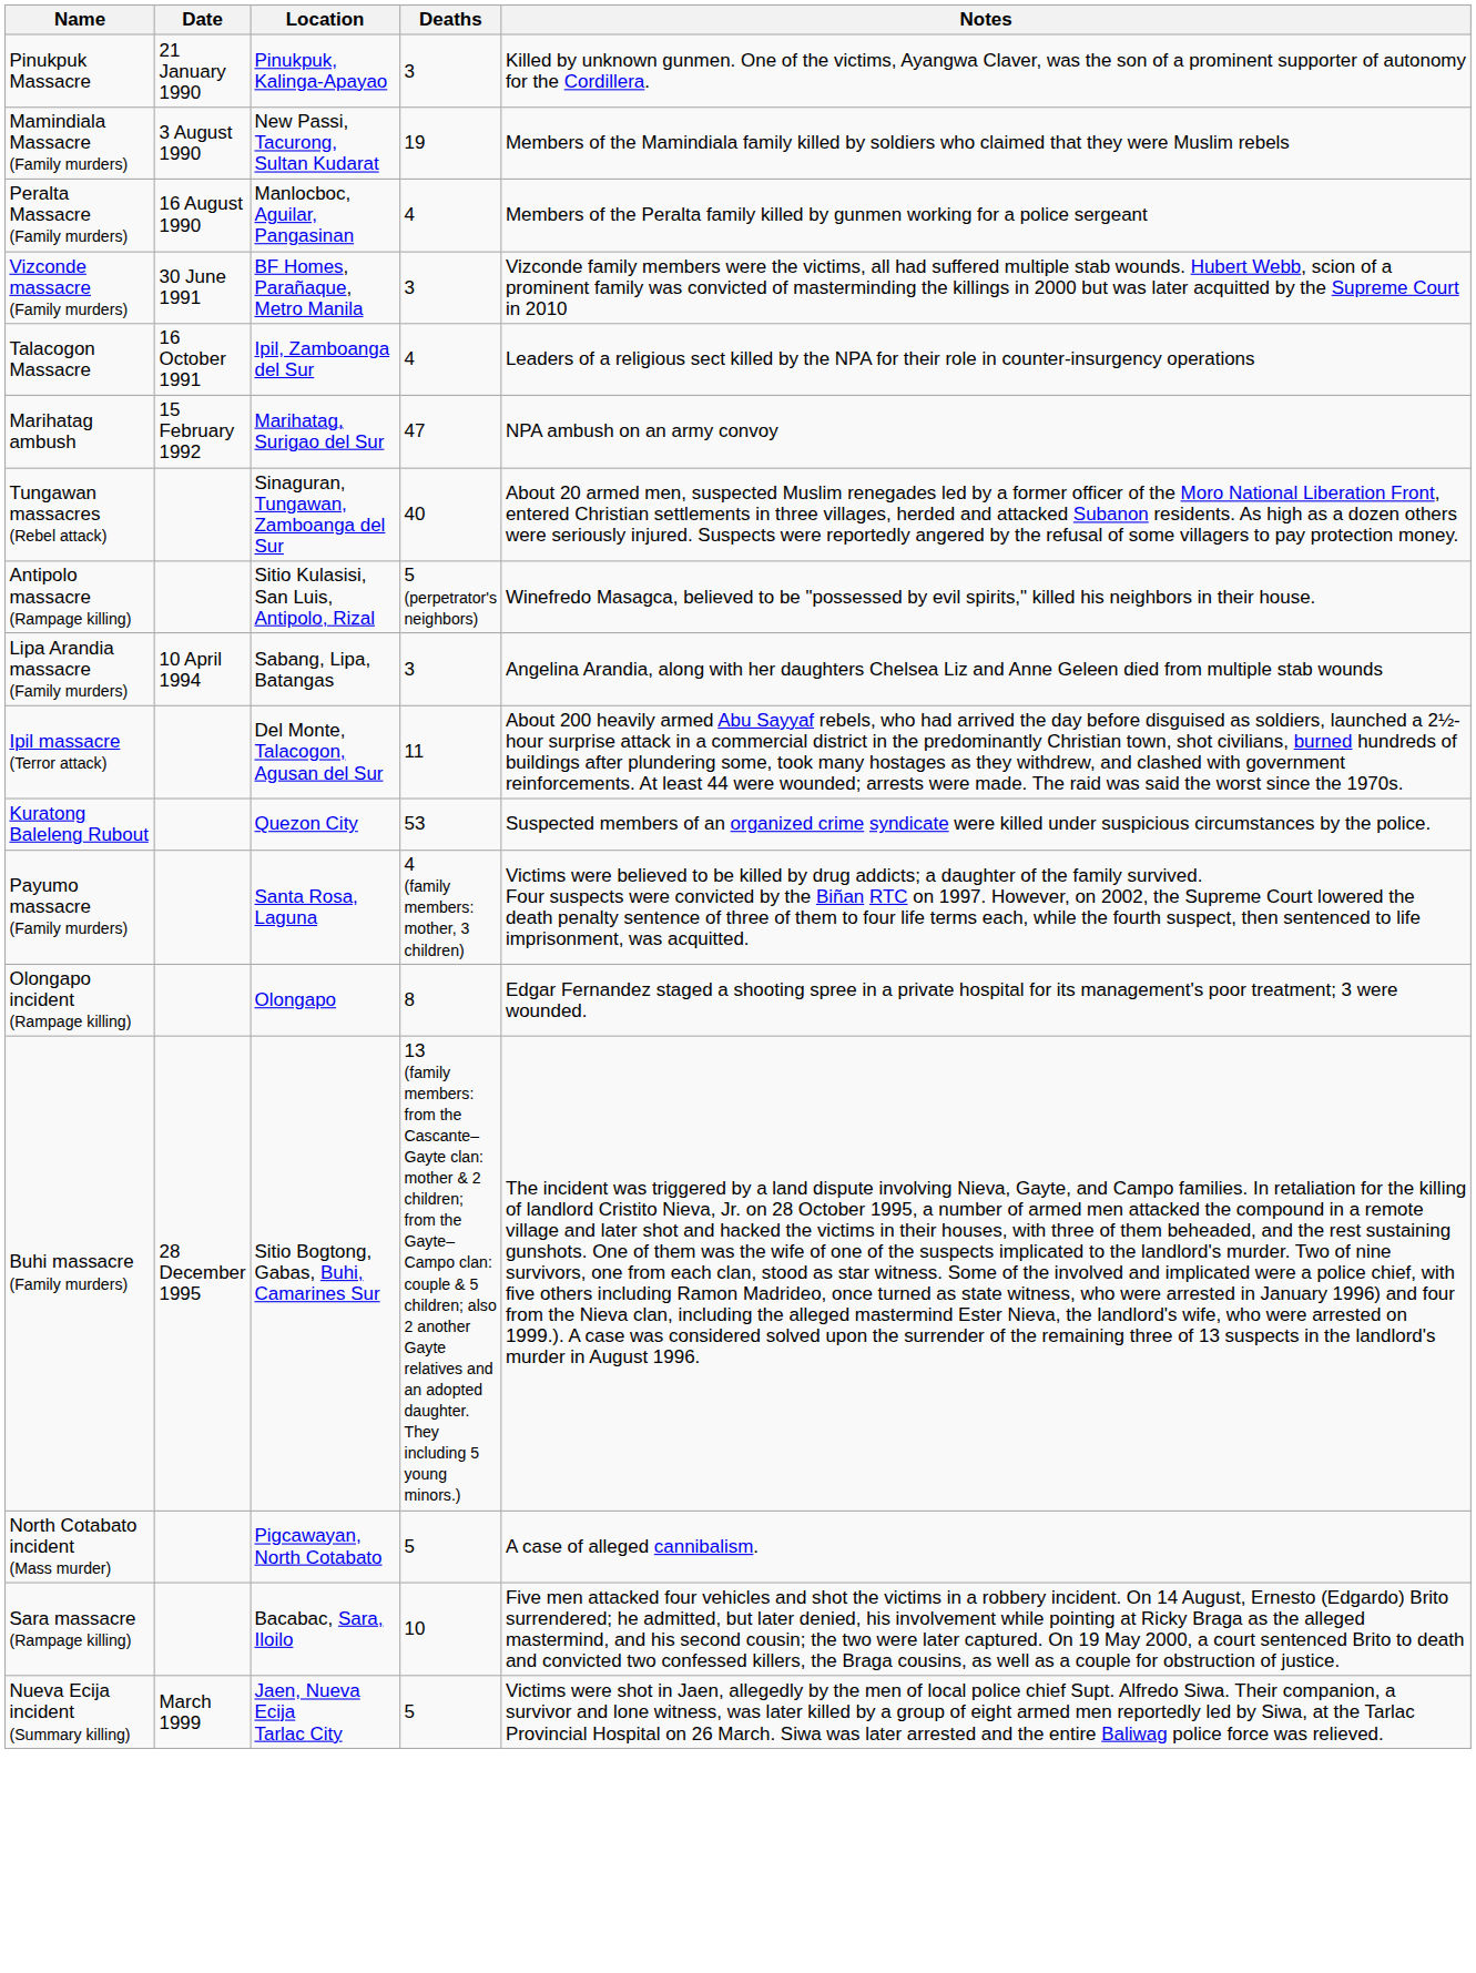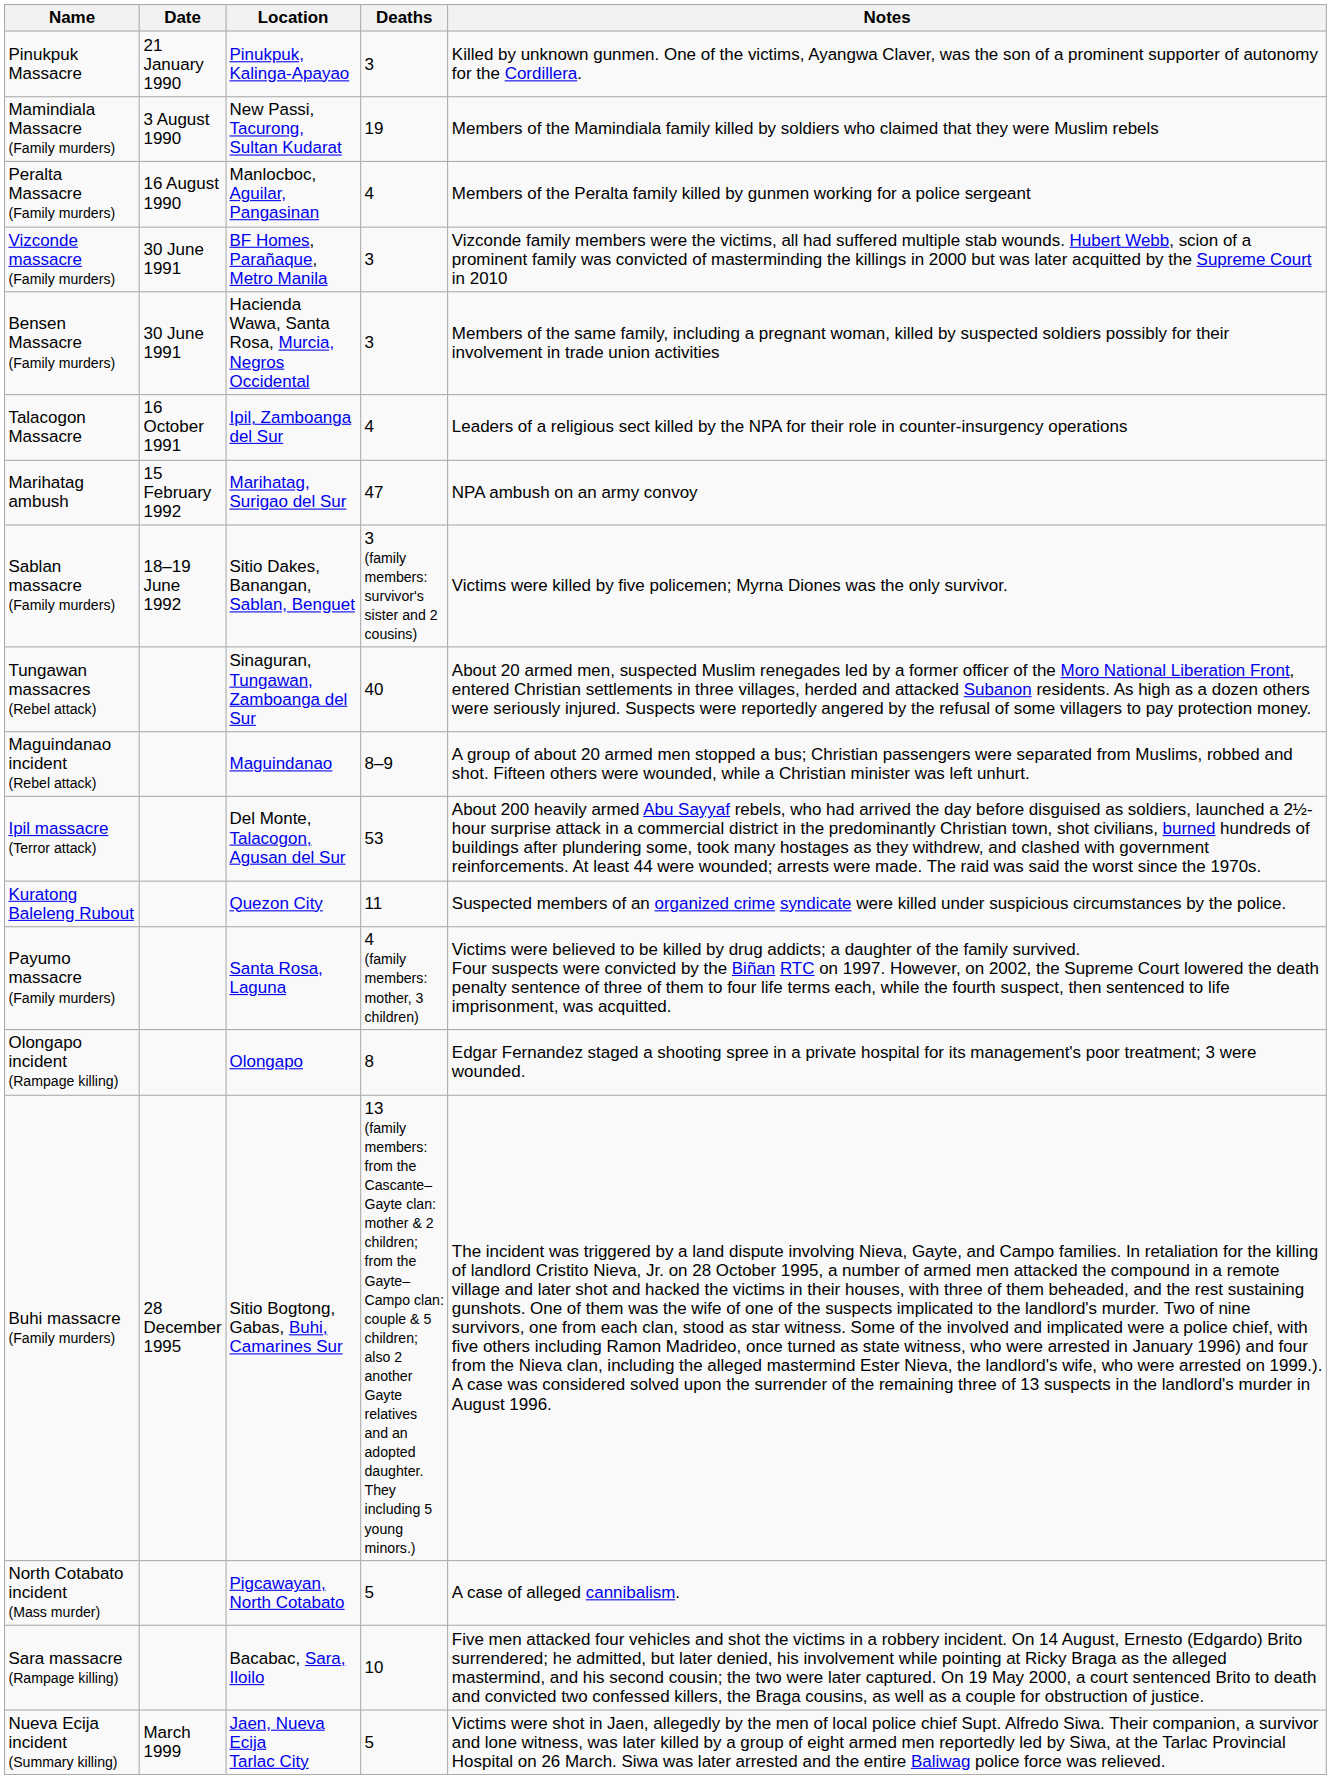+ row: Bensen Massacre (Family murders) | 30 June 1991 | Hacienda Wawa, Santa Rosa, Murcia, Negros Occidental | 3 | Members of the same family, including a pregnant woman, killed by suspected soldiers possibly for their involvement in trade union activities
+ row: Sablan massacre (Family murders) | 18–19 June 1992 | Sitio Dakes, Banangan, Sablan, Benguet | 3 (family members: survivor's sister and 2 cousins) | Victims were killed by five policemen; Myrna Diones was the only survivor.
- row: Antipolo massacre (Rampage killing) | Sitio Kulasisi, San Luis, Antipolo, Rizal | 5 (perpetrator's neighbors) | Winefredo Masagca, believed to be "possessed by evil spirits," killed his neighbors in their house.
+ row: Maguindanao incident (Rebel attack) | Maguindanao | 8–9 | A group of about 20 armed men stopped a bus; Christian passengers were separated from Muslims, robbed and shot. Fifteen others were wounded, while a Christian minister was left unhurt.
- row: Lipa Arandia massacre (Family murders) | 10 April 1994 | Sabang, Lipa, Batangas | 3 | Angelina Arandia, along with her daughters Chelsea Liz and Anne Geleen died from multiple stab wounds
Ipil massacre (Terror attack) | Deaths: 11 -> 53
Kuratong Baleleng Rubout | Deaths: 53 -> 11
